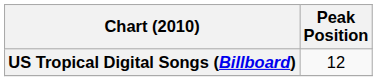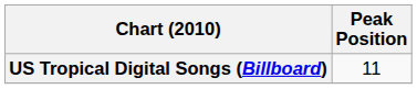US Tropical Digital Songs (Billboard) | Peak Position: 12 -> 11
